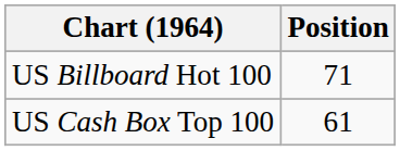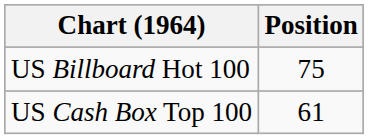US Billboard Hot 100 | Position: 71 -> 75
